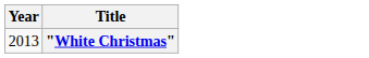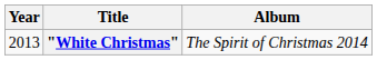+ column: Album | The Spirit of Christmas 2014
